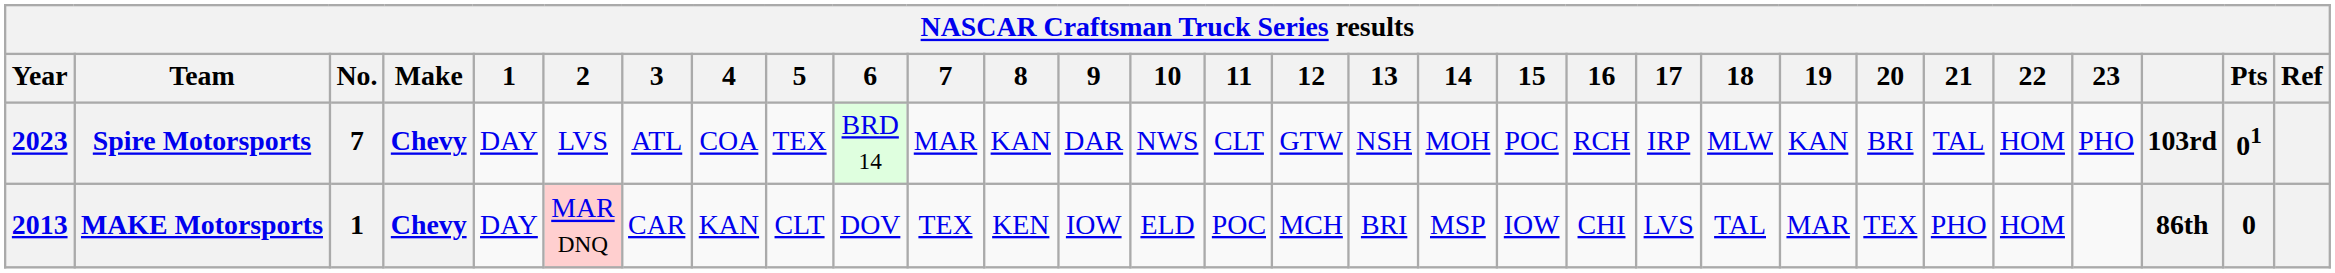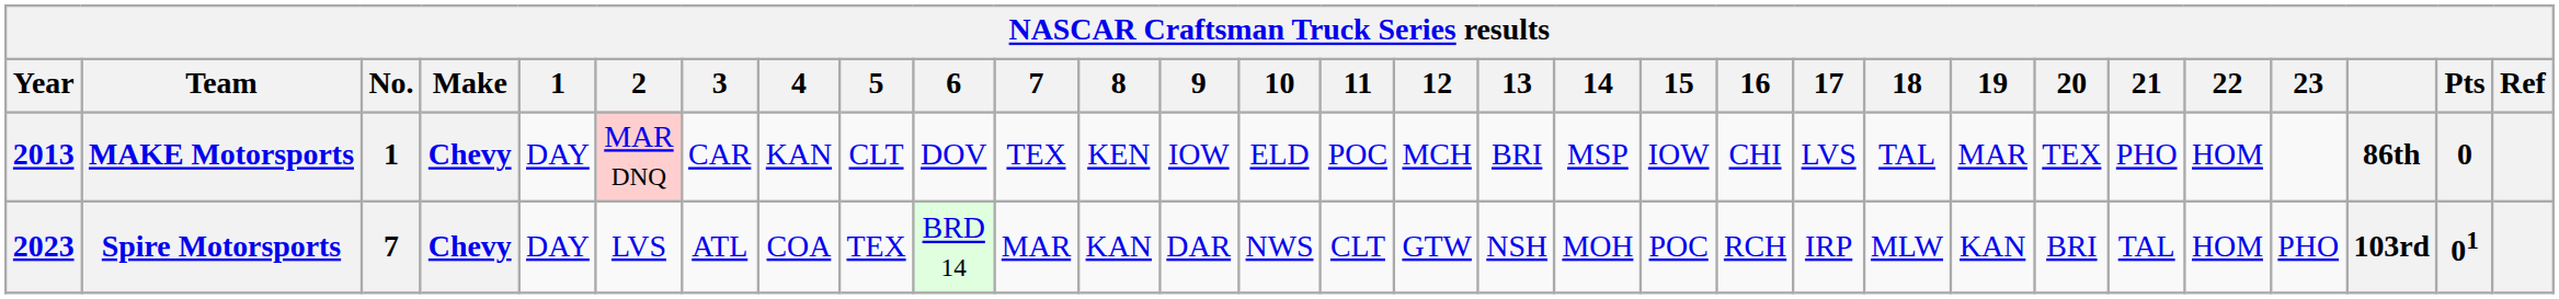rows swapped: MAKE Motorsports <-> Spire Motorsports
